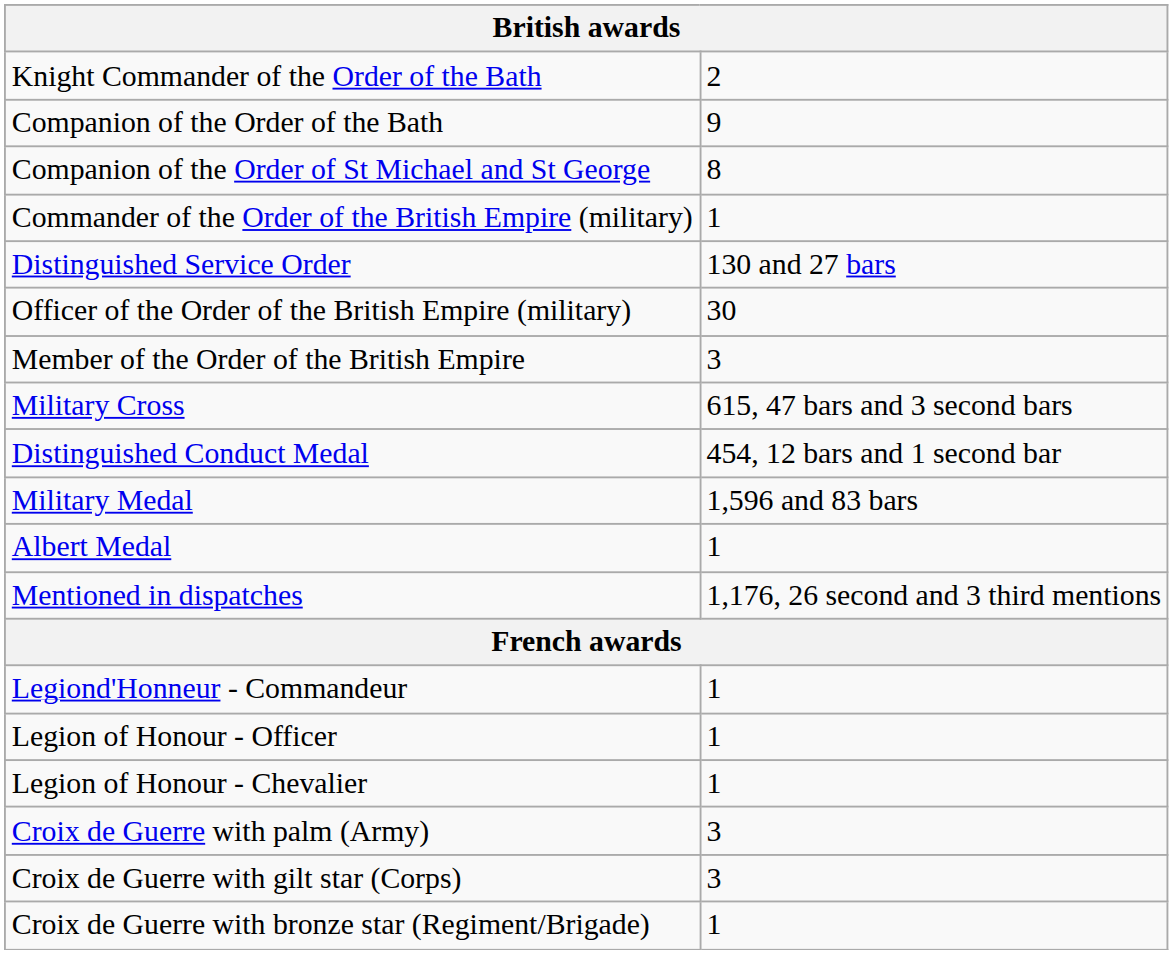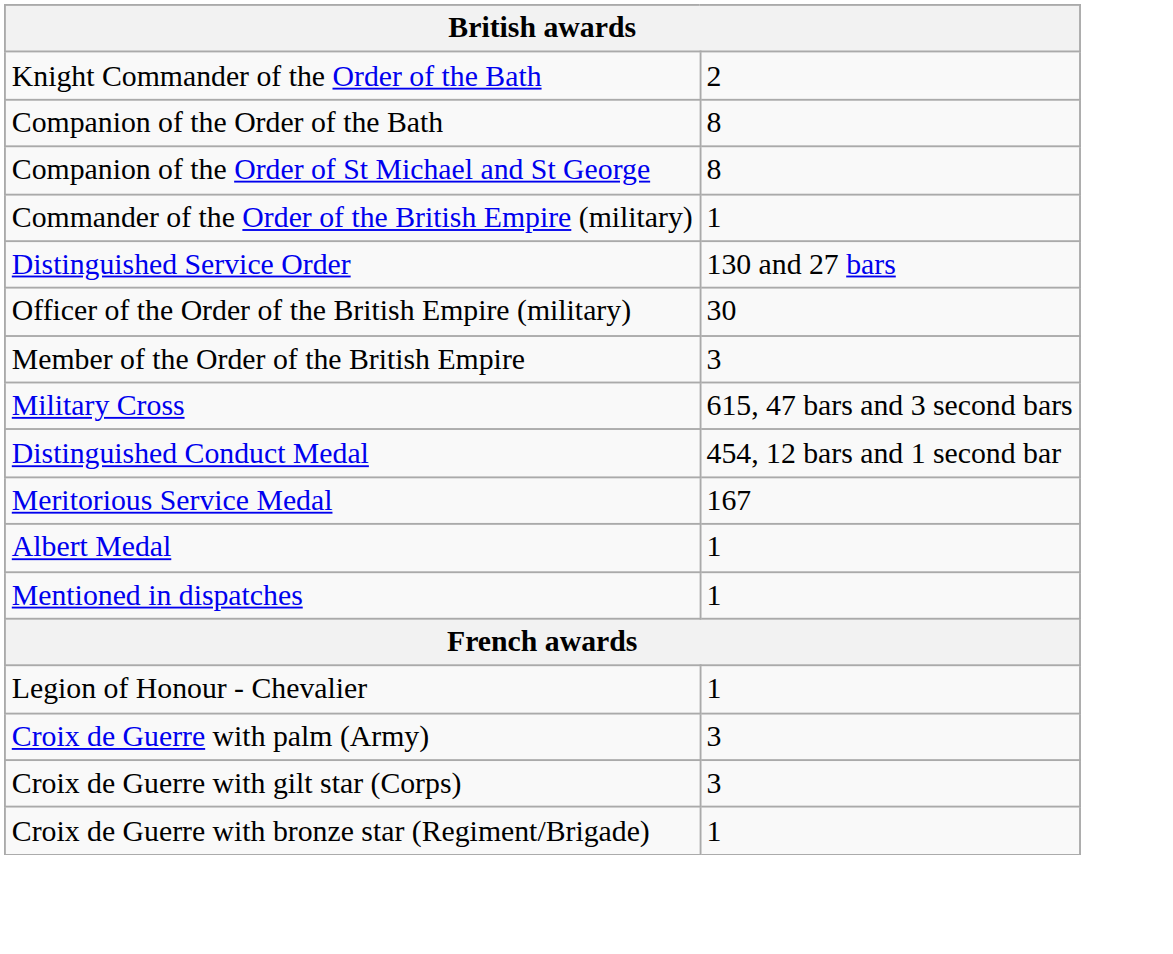Companion of the Order of the Bath | column 2: 9 -> 8
- row: Military Medal | 1,596 and 83 bars
+ row: Meritorious Service Medal | 167
Mentioned in dispatches | column 2: 1,176, 26 second and 3 third mentions -> 1
- row: Legiond'Honneur - Commandeur | 1
- row: Legion of Honour - Officer | 1
